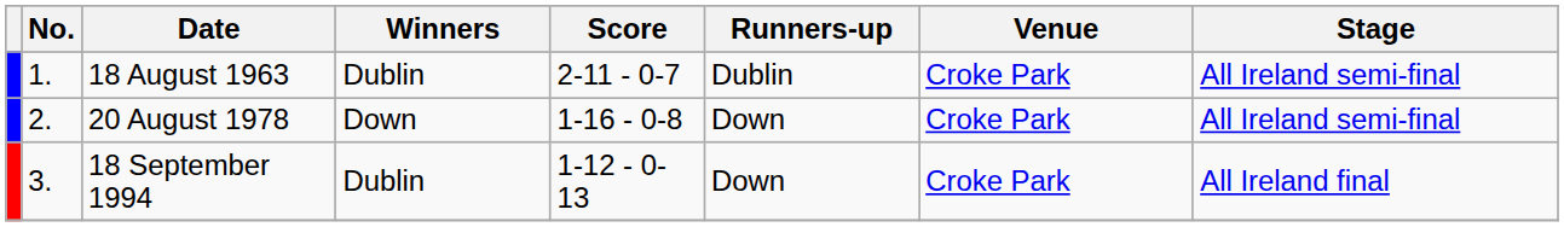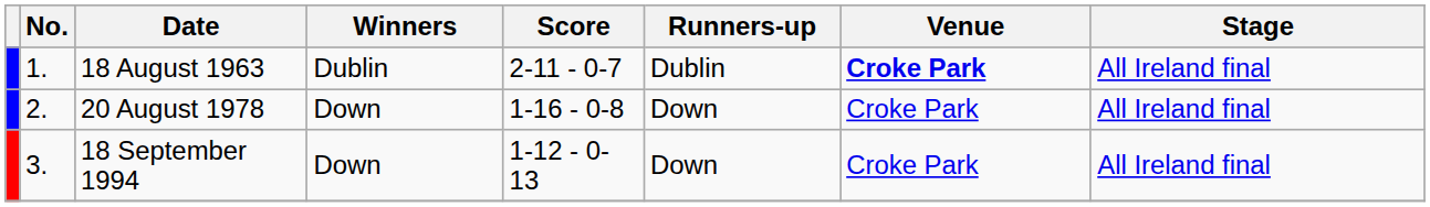18 August 1963 | Venue: normal -> bold
18 August 1963 | Stage: All Ireland semi-final -> All Ireland final
20 August 1978 | Stage: All Ireland semi-final -> All Ireland final
18 September 1994 | Winners: Dublin -> Down
